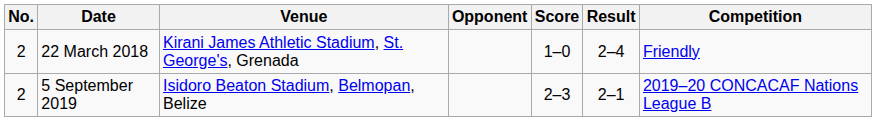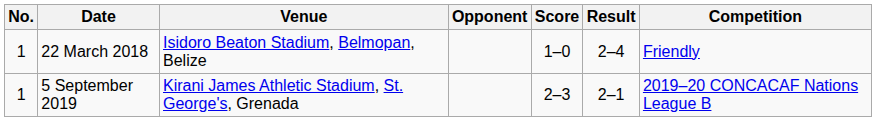22 March 2018 | No.: 2 -> 1
22 March 2018 | Venue: Kirani James Athletic Stadium, St. George's, Grenada -> Isidoro Beaton Stadium, Belmopan, Belize
5 September 2019 | No.: 2 -> 1
5 September 2019 | Venue: Isidoro Beaton Stadium, Belmopan, Belize -> Kirani James Athletic Stadium, St. George's, Grenada
